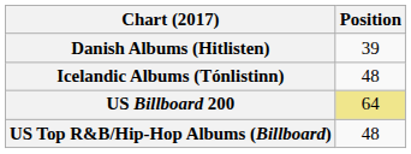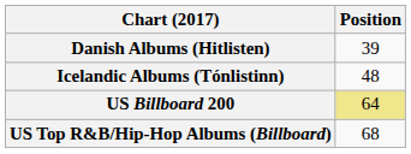US Top R&B/Hip-Hop Albums (Billboard) | Position: 48 -> 68
